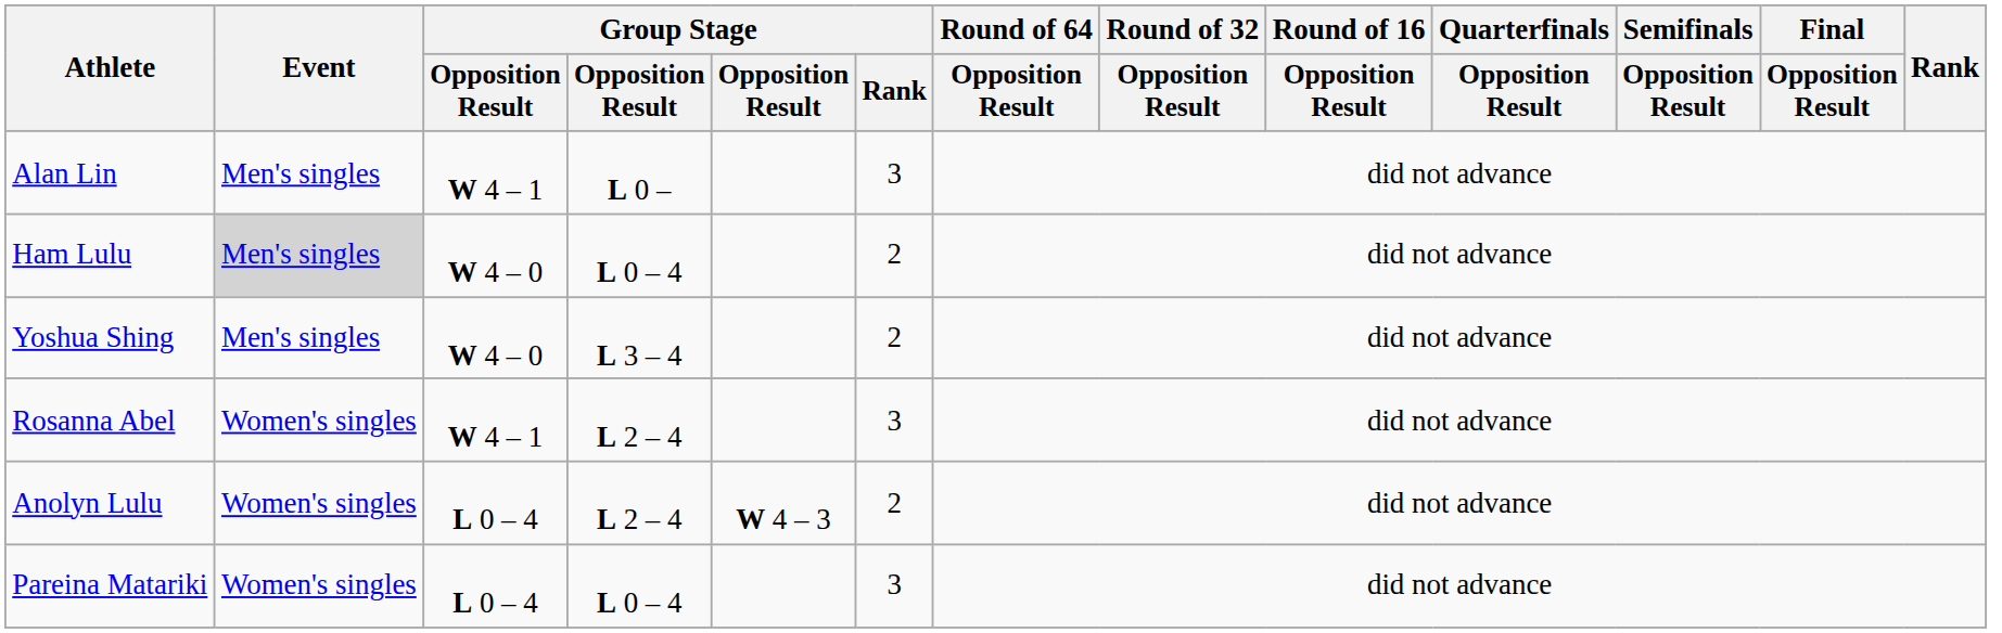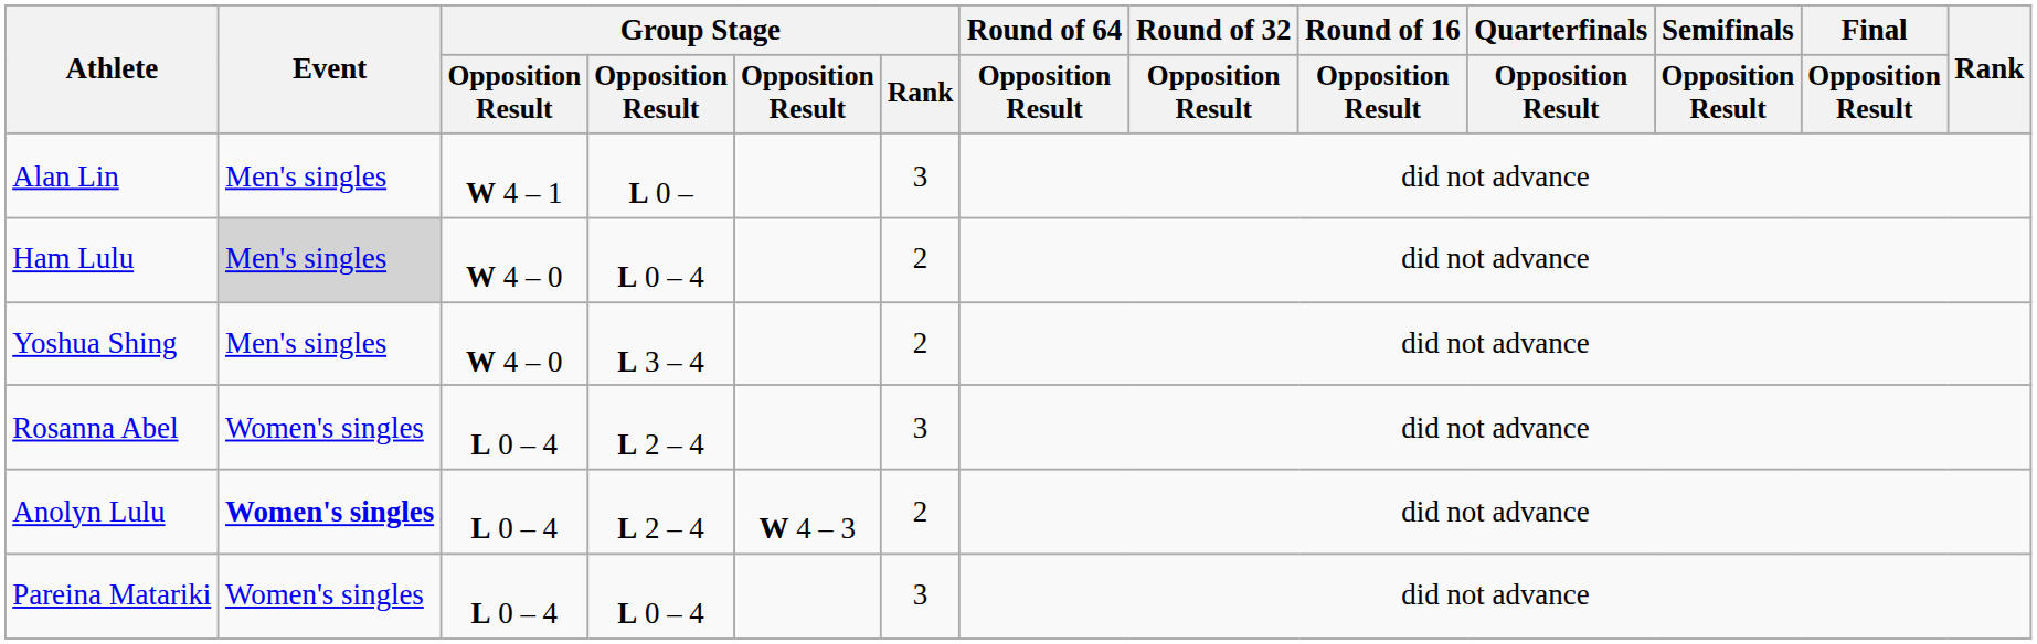Rosanna Abel | column 3: W 4 – 1 -> L 0 – 4
Anolyn Lulu | Event: normal -> bold
